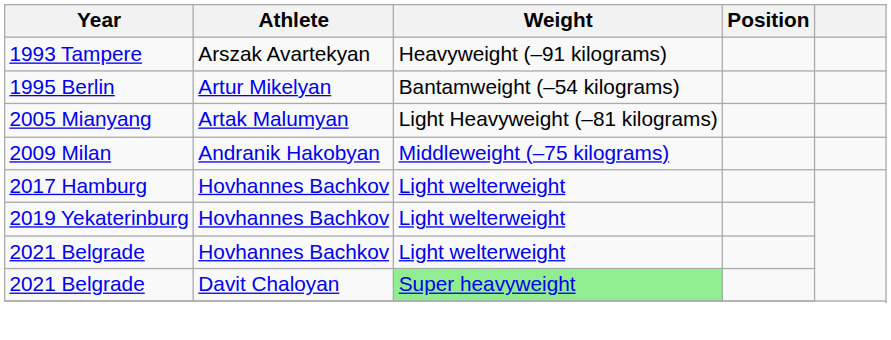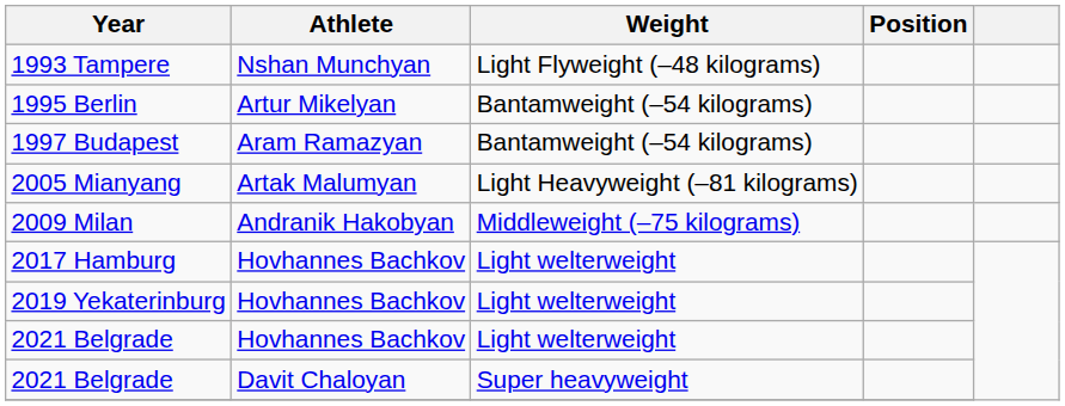+ row: 1993 Tampere | Nshan Munchyan | Light Flyweight (–48 kilograms)
- row: 1993 Tampere | Arszak Avartekyan | Heavyweight (–91 kilograms)
+ row: 1997 Budapest | Aram Ramazyan | Bantamweight (–54 kilograms)
2021 Belgrade / Davit Chaloyan | Weight: lightgreen background -> no background
